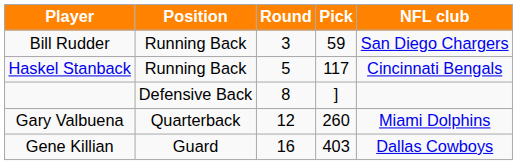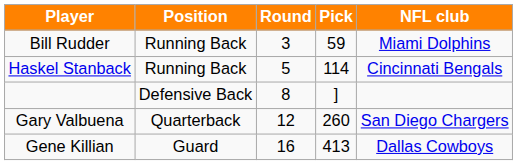Bill Rudder | NFL club: San Diego Chargers -> Miami Dolphins
Haskel Stanback | Pick: 117 -> 114
Gary Valbuena | NFL club: Miami Dolphins -> San Diego Chargers
Gene Killian | Pick: 403 -> 413
